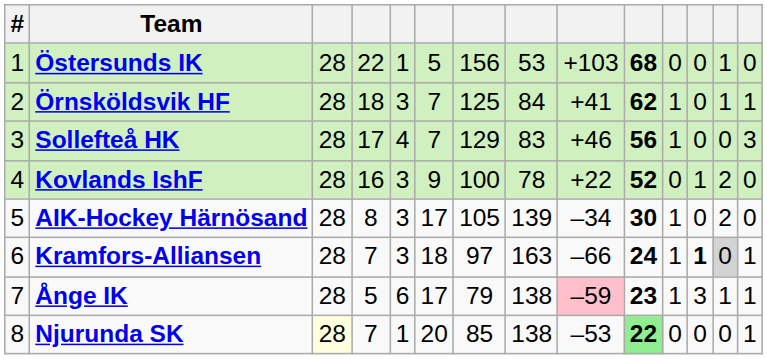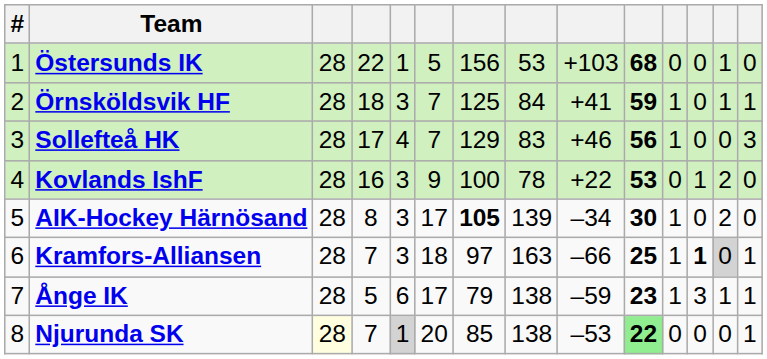Örnsköldsvik HF | column 10: 62 -> 59
Kovlands IshF | column 10: 52 -> 53
AIK-Hockey Härnösand | column 7: normal -> bold
Kramfors-Alliansen | column 10: 24 -> 25
Ånge IK | column 9: pink background -> no background
Njurunda SK | column 5: no background -> lightgrey background
